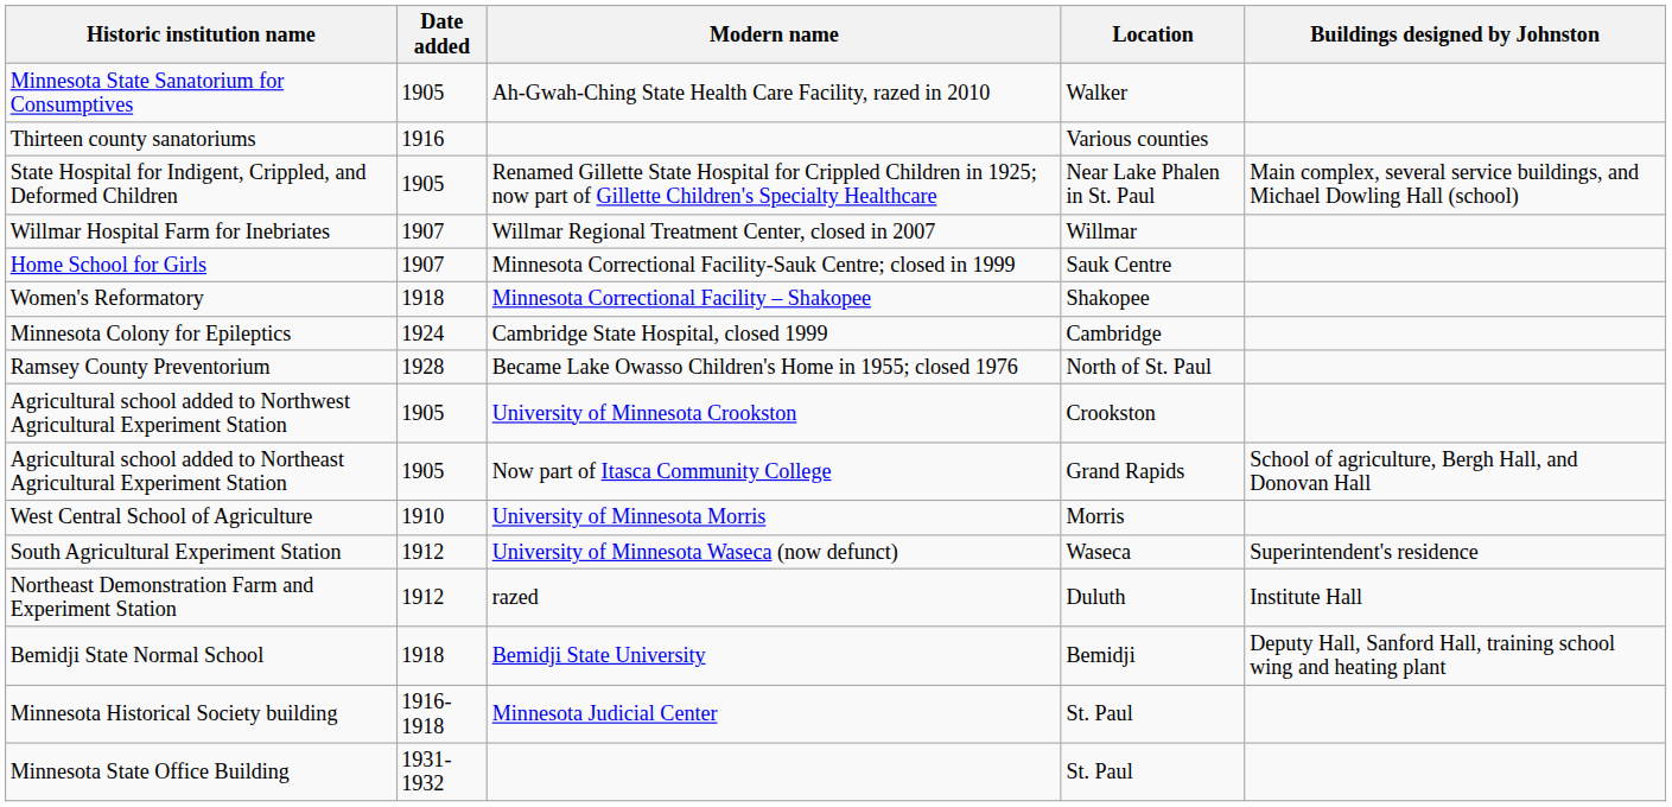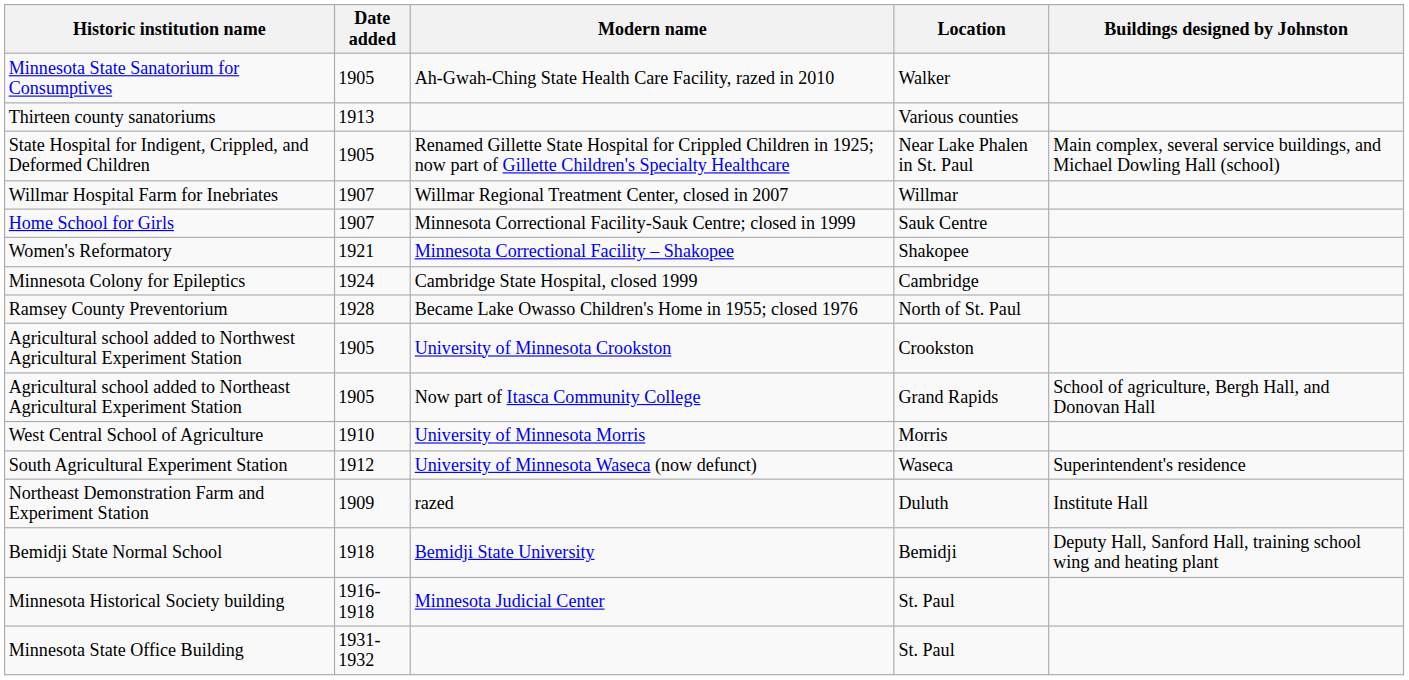Thirteen county sanatoriums | Date added: 1916 -> 1913
Women's Reformatory | Date added: 1918 -> 1921
Northeast Demonstration Farm and Experiment Station | Date added: 1912 -> 1909
